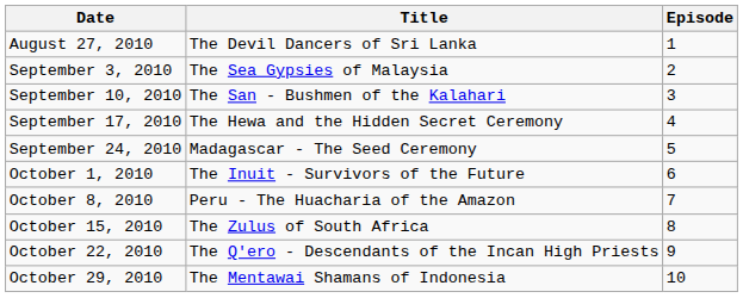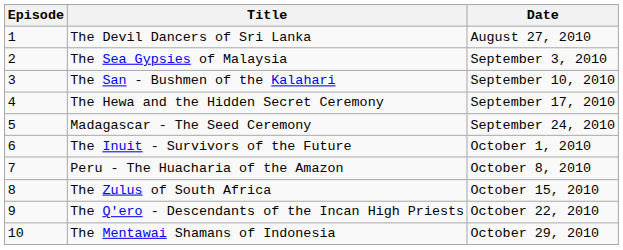columns swapped: Episode <-> Date
